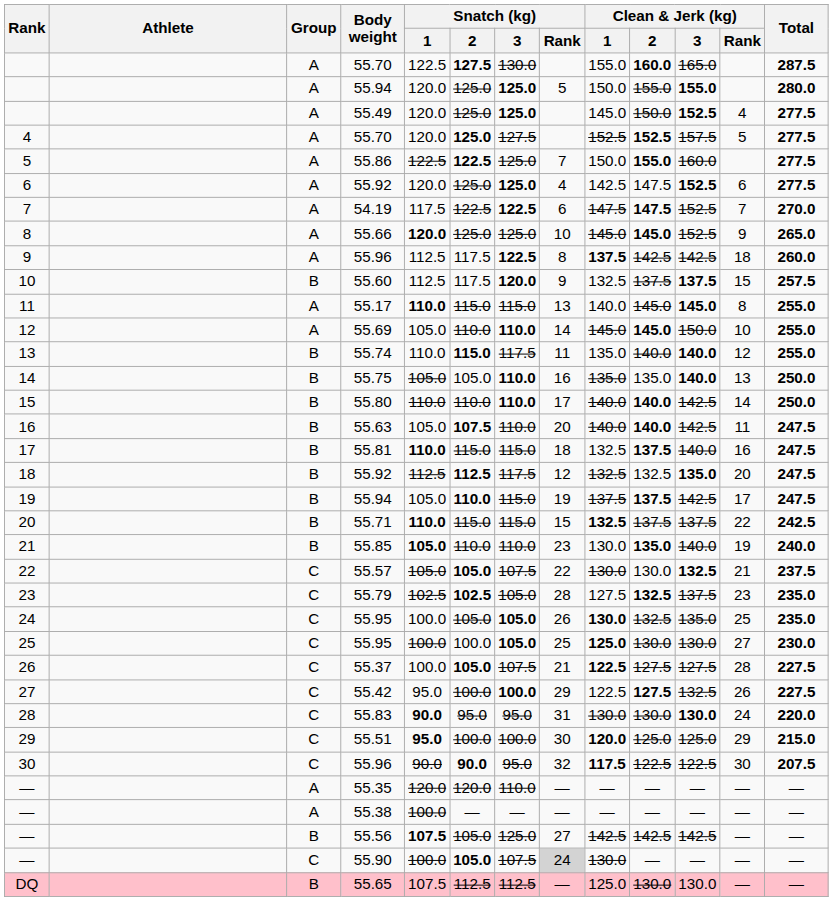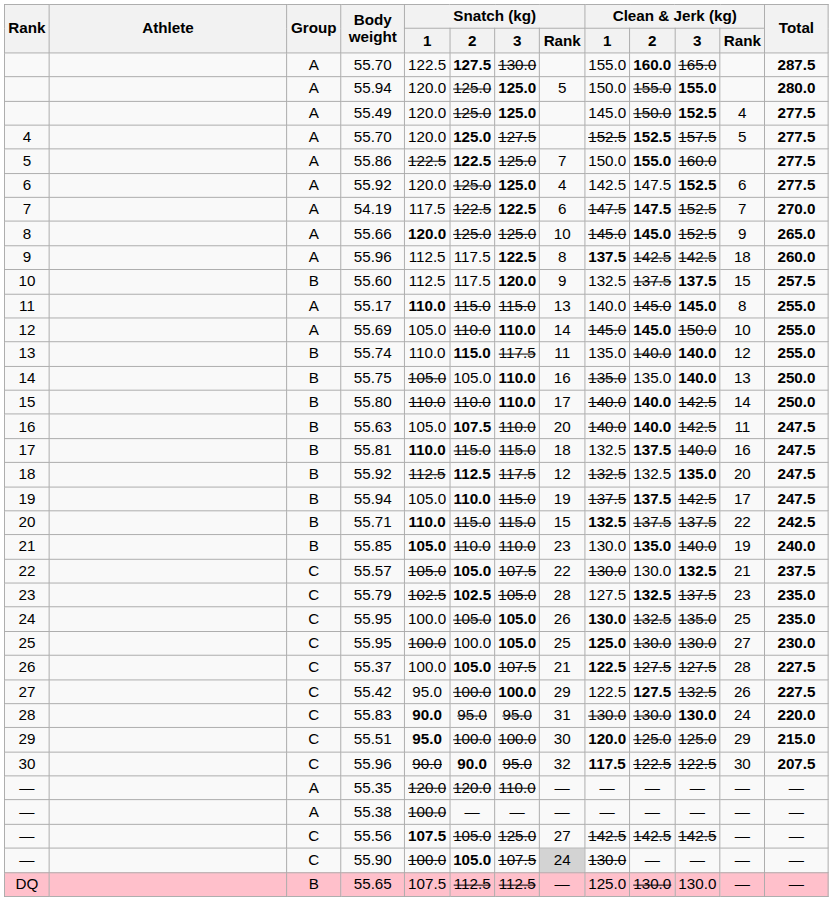— / 55.56 | Group: B -> C
